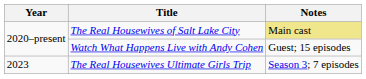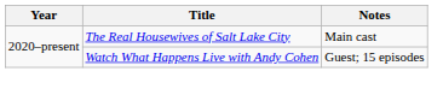The Real Housewives of Salt Lake City | Notes: khaki background -> no background
- row: 2023 | The Real Housewives Ultimate Girls Trip | Season 3; 7 episodes
